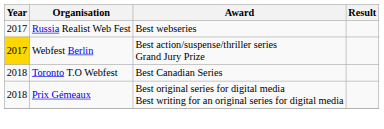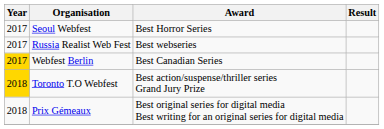+ row: 2017 | Seoul Webfest | Best Horror Series
Webfest Berlin | Award: Best action/suspense/thriller series Grand Jury Prize -> Best Canadian Series
Toronto T.O Webfest | Year: no background -> gold background
Toronto T.O Webfest | Award: Best Canadian Series -> Best action/suspense/thriller series Grand Jury Prize
